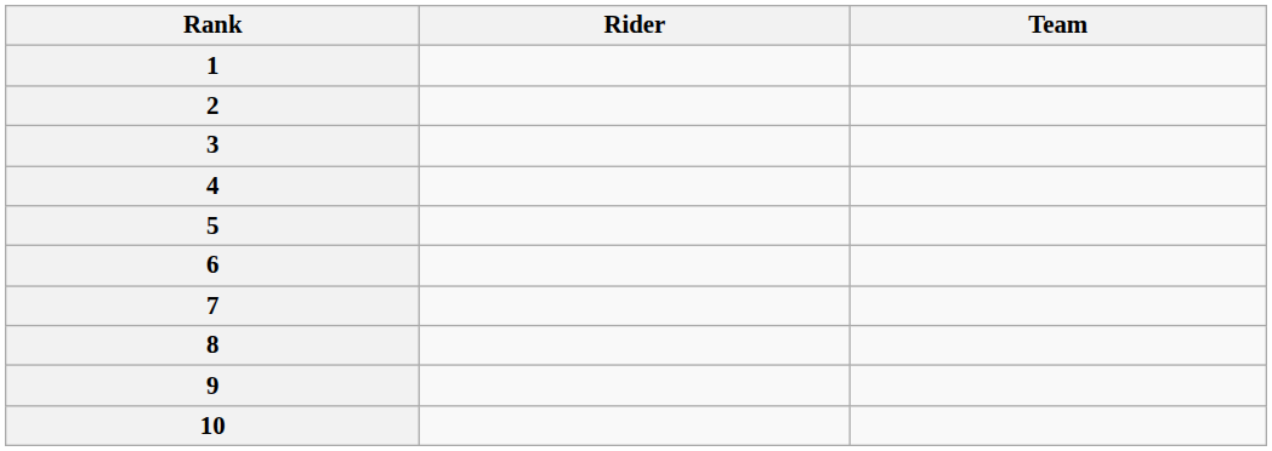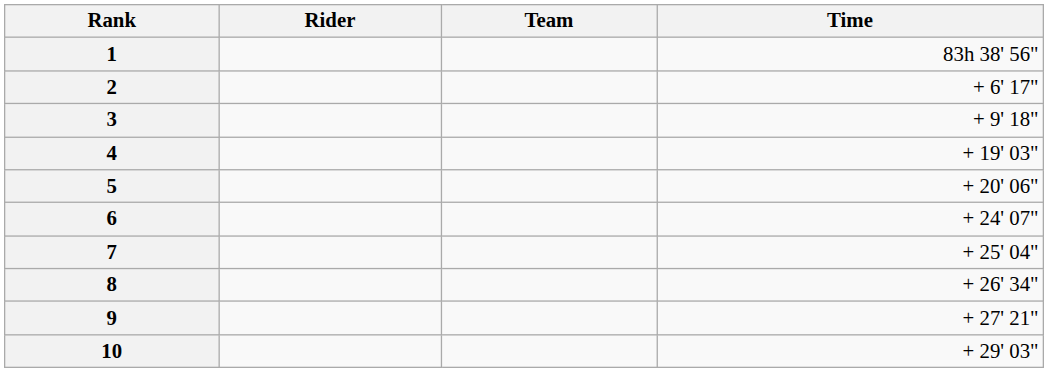+ column: Time | 83h 38' 56" | + 6' 17" | + 9' 18" | + 19' 03" | + 20' 06" | + 24' 07" | + 25' 04" | + 26' 34" | + 27' 21" | + 29' 03"
